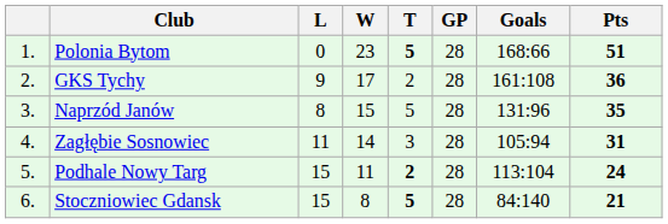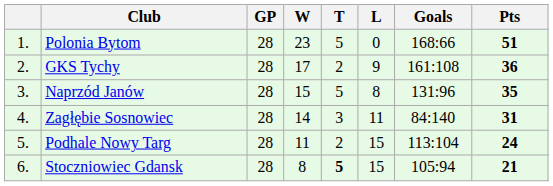columns swapped: GP <-> L
Polonia Bytom | T: bold -> normal
Zagłębie Sosnowiec | Goals: 105:94 -> 84:140
Podhale Nowy Targ | T: bold -> normal
Stoczniowiec Gdansk | Goals: 84:140 -> 105:94
